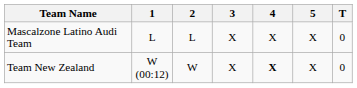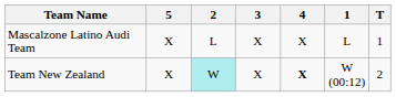columns swapped: 1 <-> 5
Mascalzone Latino Audi Team | T: 0 -> 1
Team New Zealand | 2: no background -> paleturquoise background
Team New Zealand | T: 0 -> 2
